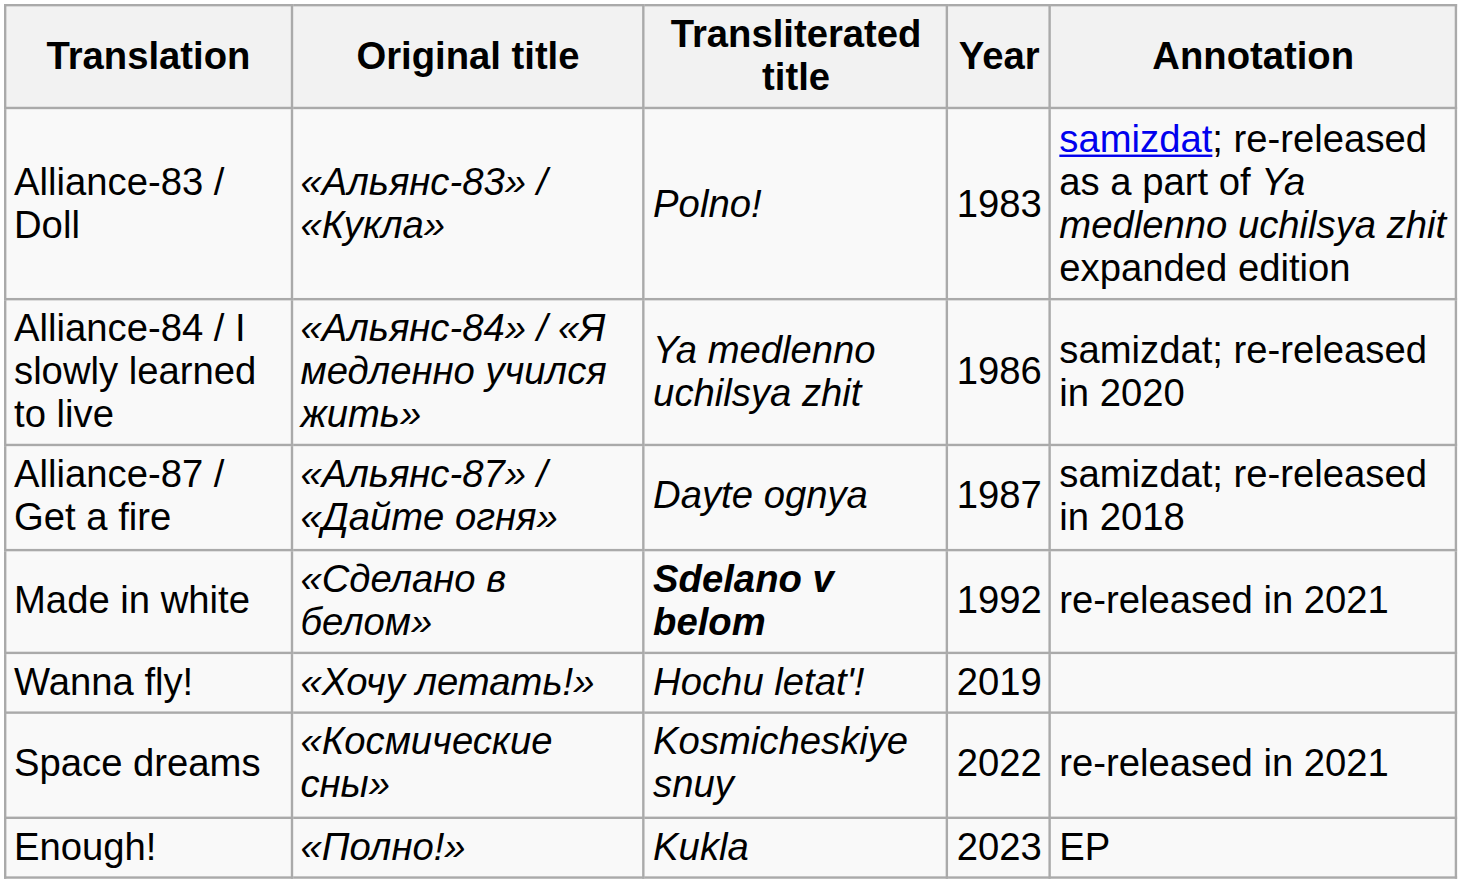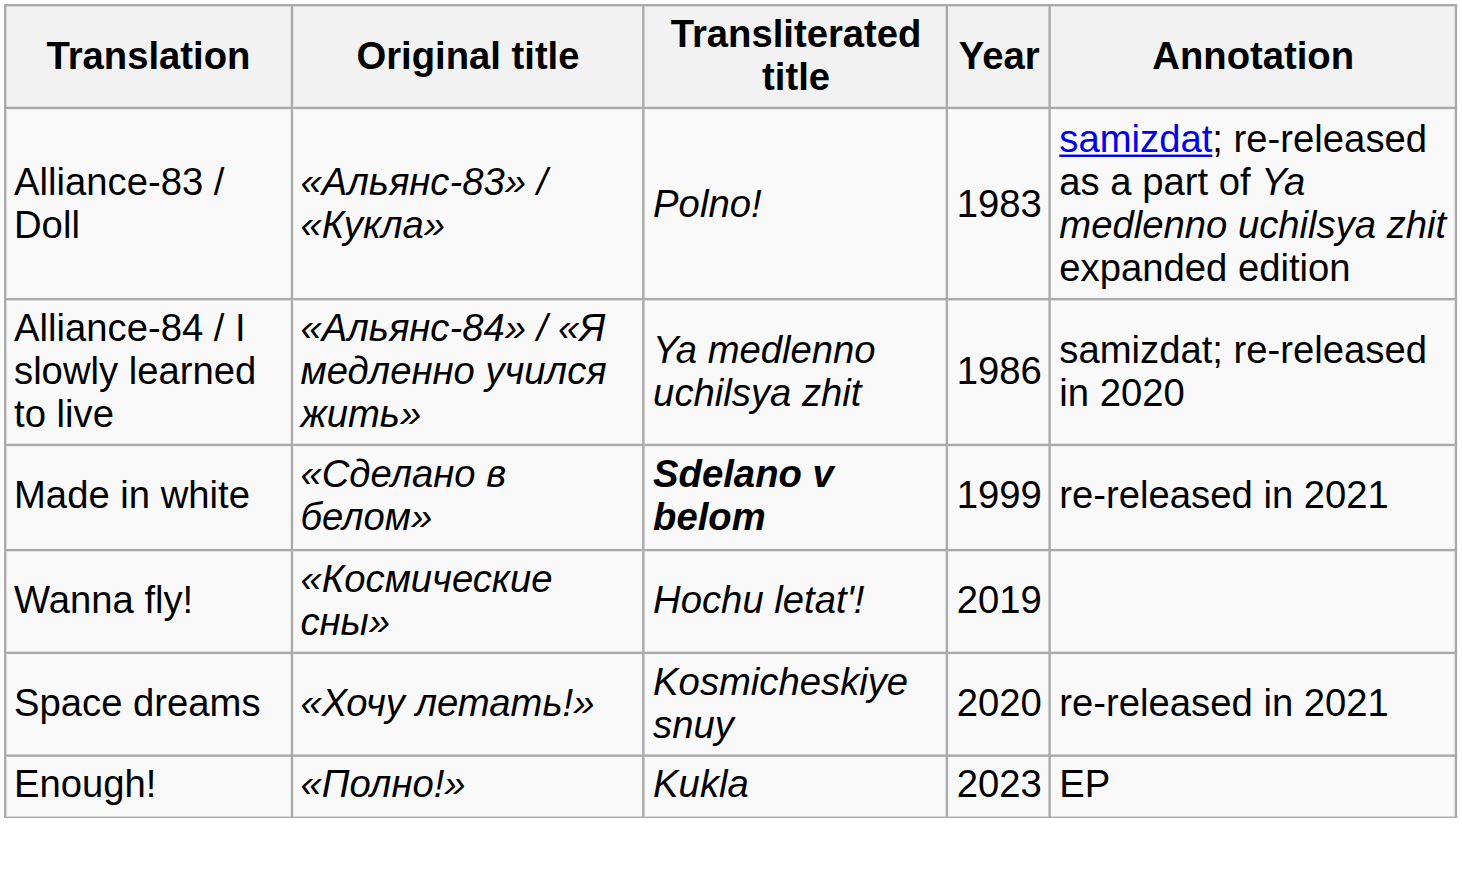- row: Alliance-87 / Get a fire | «Альянс-87» / «Дайте огня» | Dayte ognya | 1987 | samizdat; re-released in 2018
Made in white | Year: 1992 -> 1999
Wanna fly! | Original title: «Хочу летать!» -> «Космические сны»
Space dreams | Original title: «Космические сны» -> «Хочу летать!»
Space dreams | Year: 2022 -> 2020
